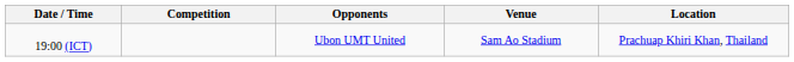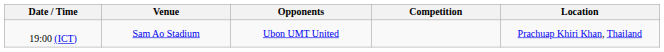columns swapped: Competition <-> Venue
